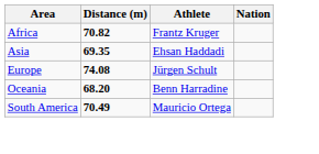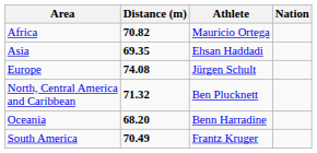Africa | Athlete: Frantz Kruger -> Mauricio Ortega
+ row: North, Central America and Caribbean | 71.32 | Ben Plucknett
South America | Athlete: Mauricio Ortega -> Frantz Kruger
